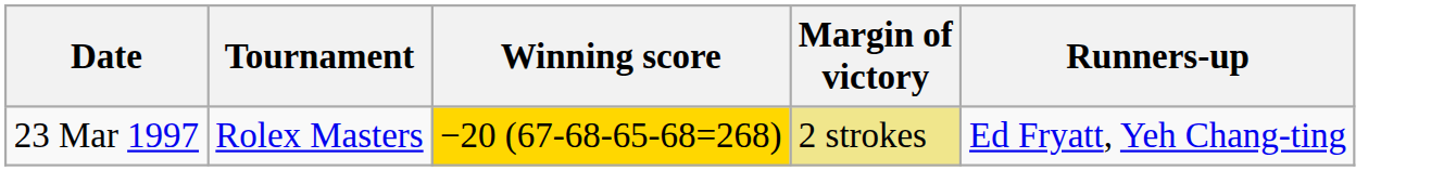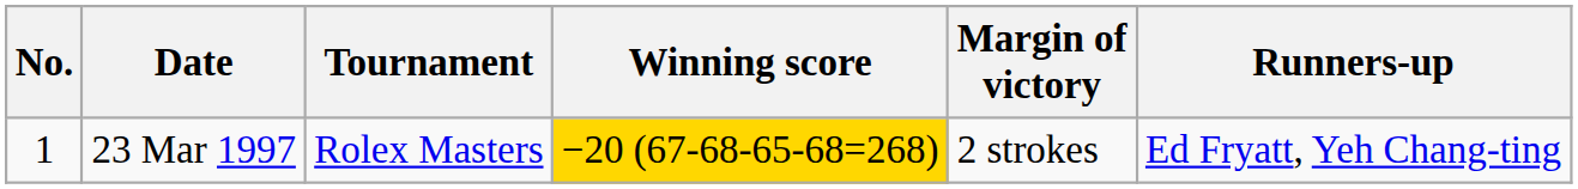+ column: No. | 1
23 Mar 1997 | Margin of victory: khaki background -> no background
